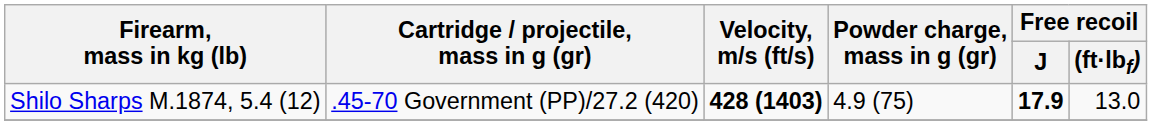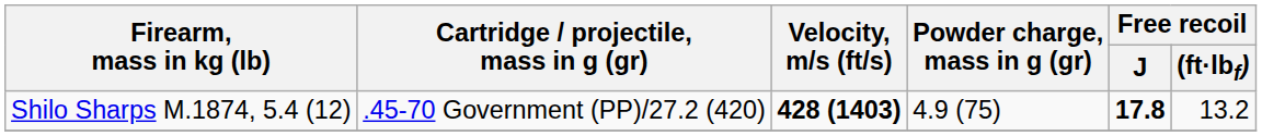Shilo Sharps M.1874, 5.4 (12) | Free recoil / J: 17.9 -> 17.8
Shilo Sharps M.1874, 5.4 (12) | Free recoil / (ft·lbf): 13.0 -> 13.2
